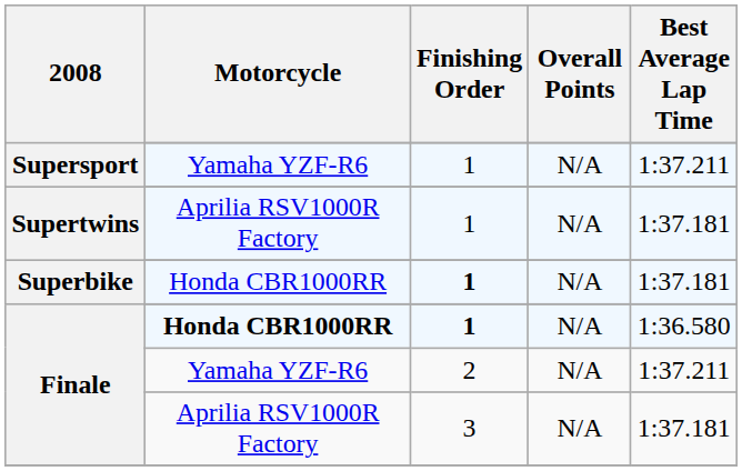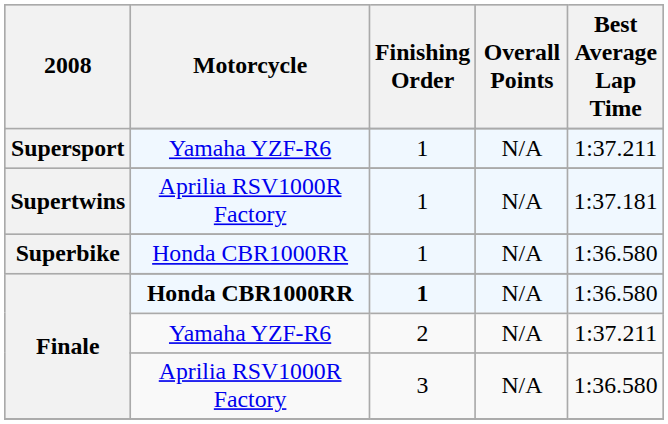Superbike / Honda CBR1000RR | Finishing Order: bold -> normal
Superbike / Honda CBR1000RR | Best Average Lap Time: 1:37.181 -> 1:36.580
Finale / Aprilia RSV1000R Factory | Best Average Lap Time: 1:37.181 -> 1:36.580
